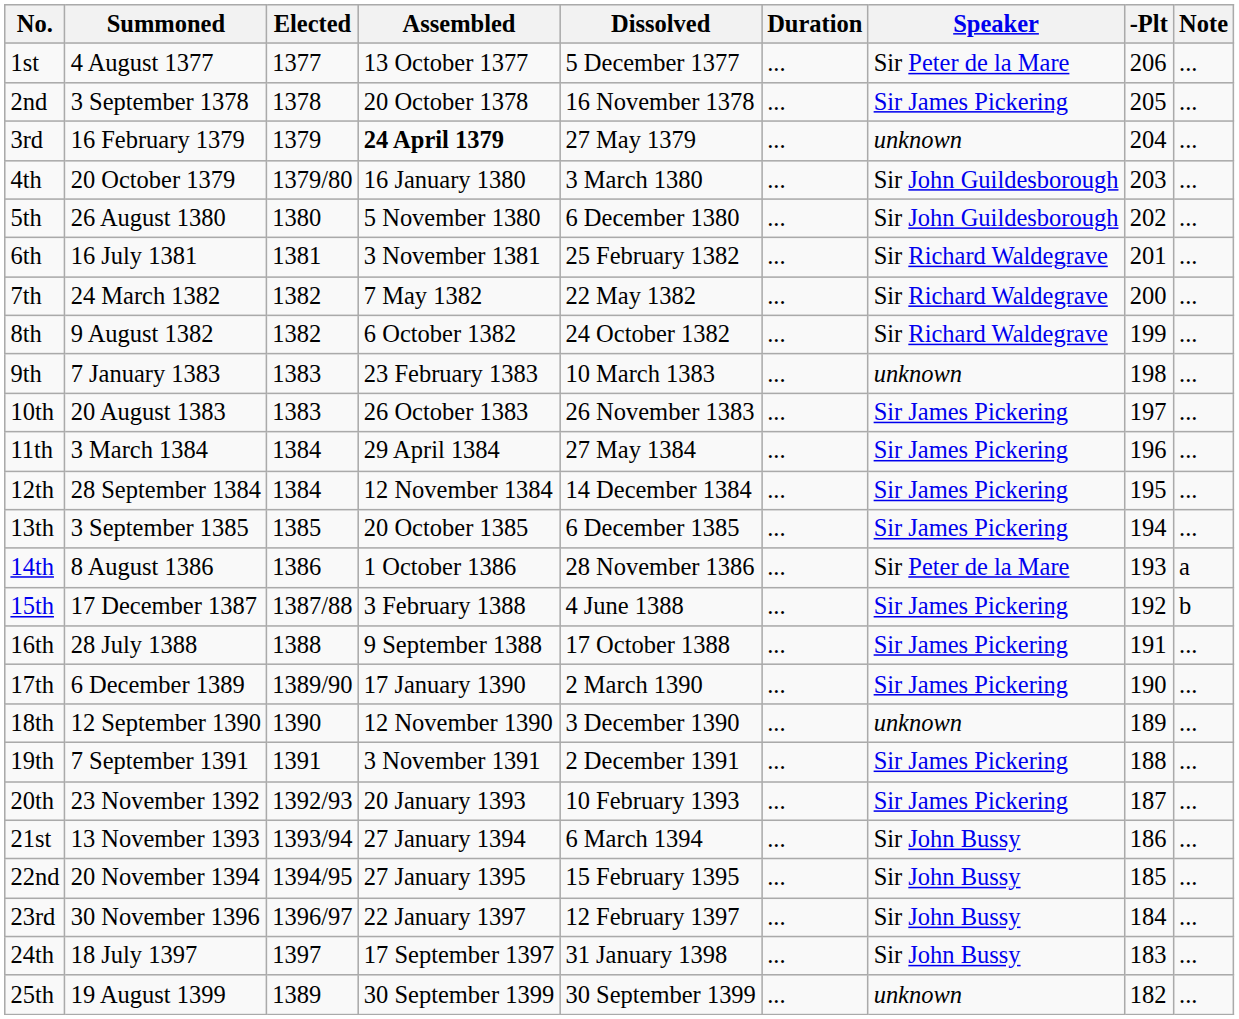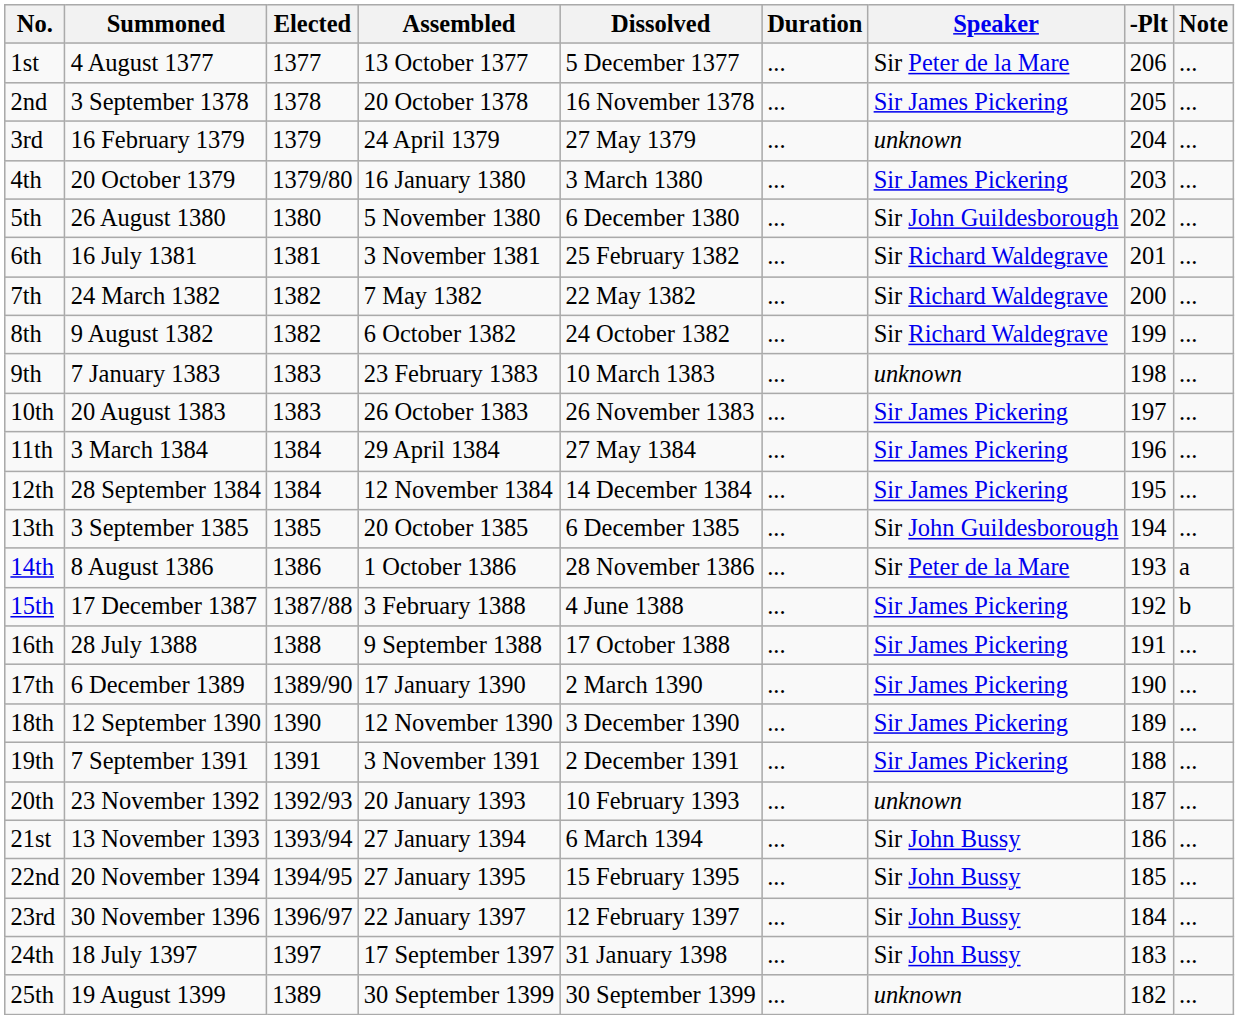3rd | Assembled: bold -> normal
4th | Speaker: Sir John Guildesborough -> Sir James Pickering
13th | Speaker: Sir James Pickering -> Sir John Guildesborough
18th | Speaker: unknown -> Sir James Pickering
20th | Speaker: Sir James Pickering -> unknown
